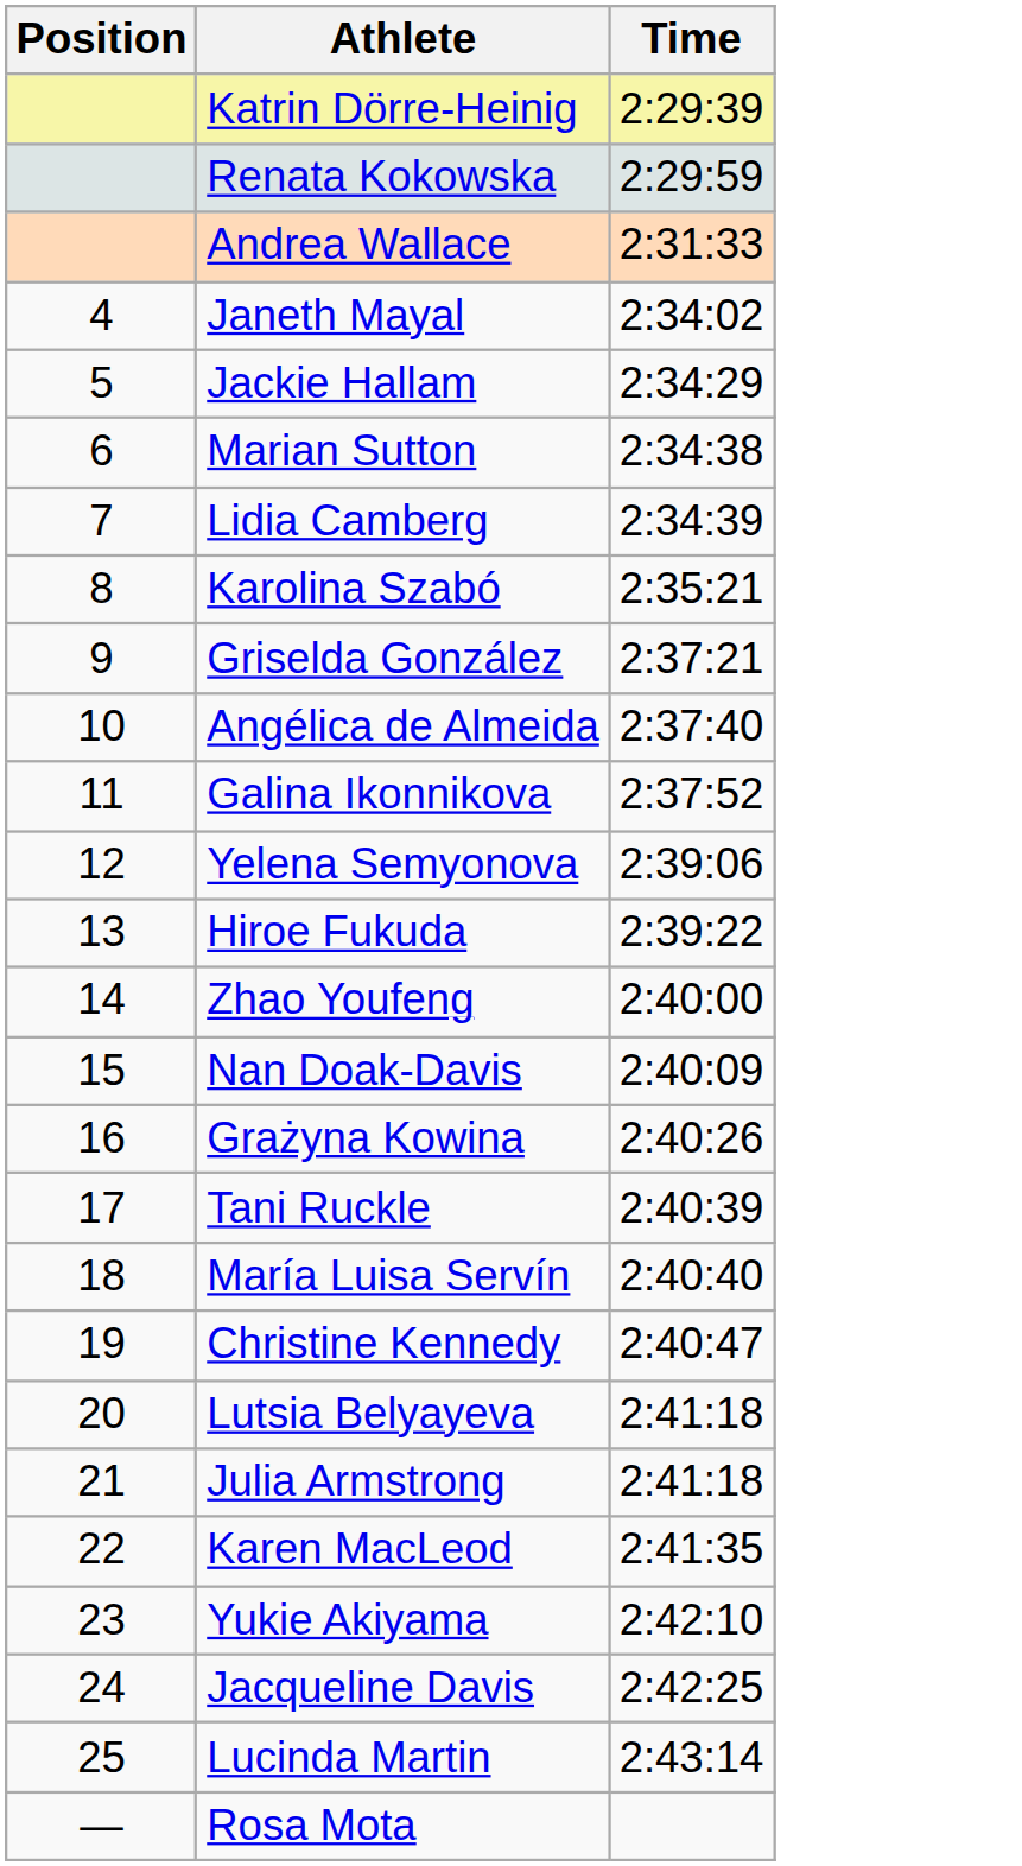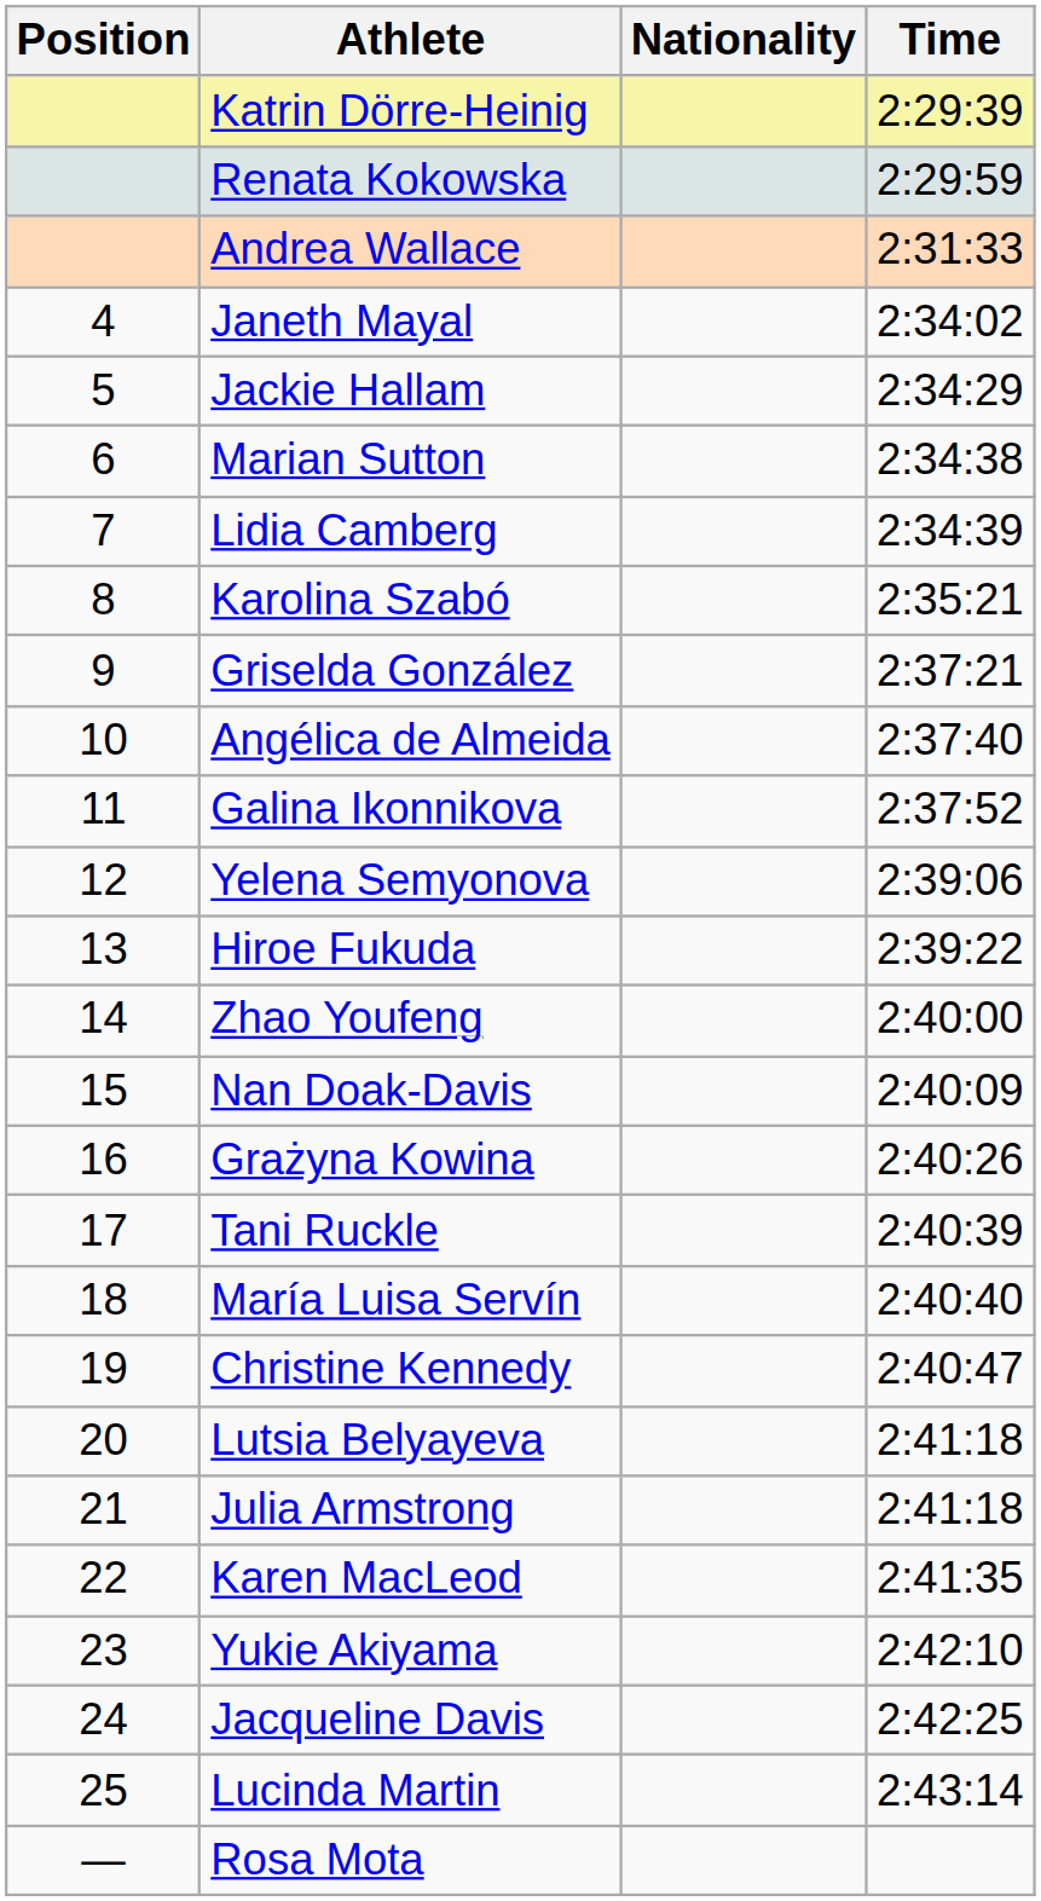+ column: Nationality
